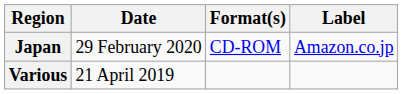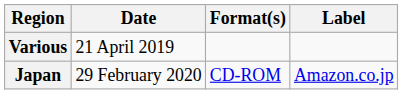rows swapped: Various <-> Japan
